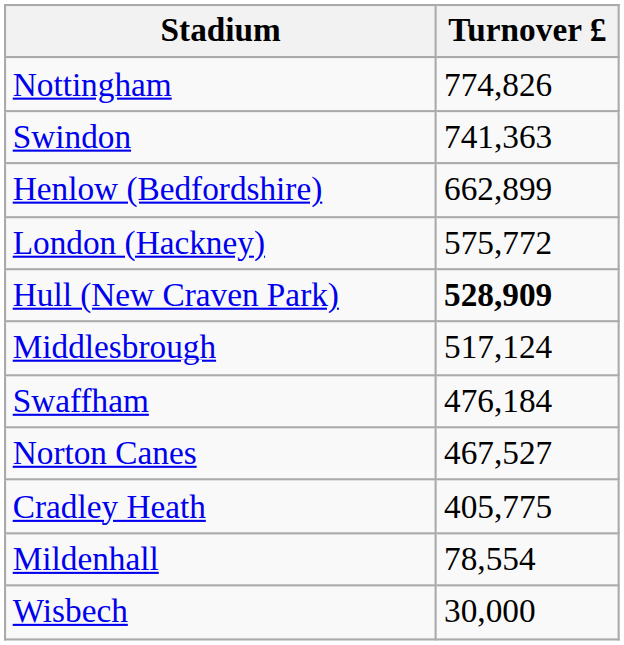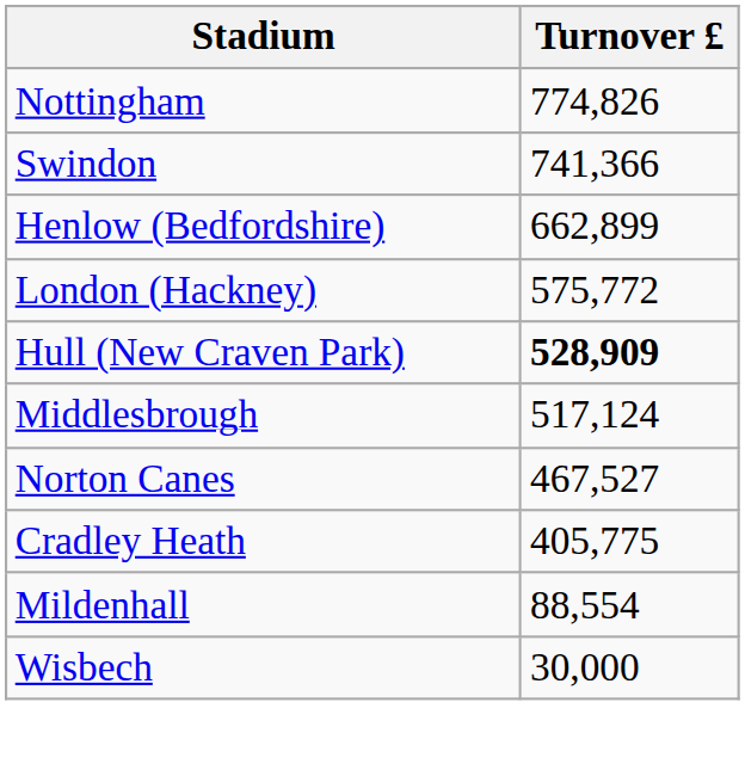Swindon | Turnover £: 741,363 -> 741,366
- row: Swaffham | 476,184
Mildenhall | Turnover £: 78,554 -> 88,554
